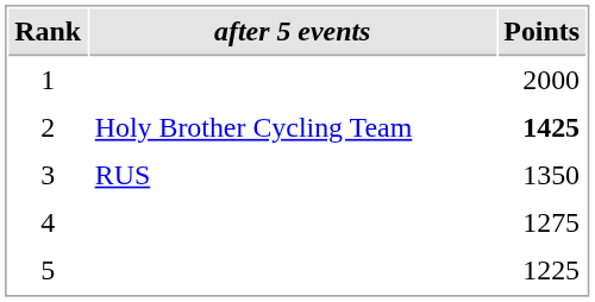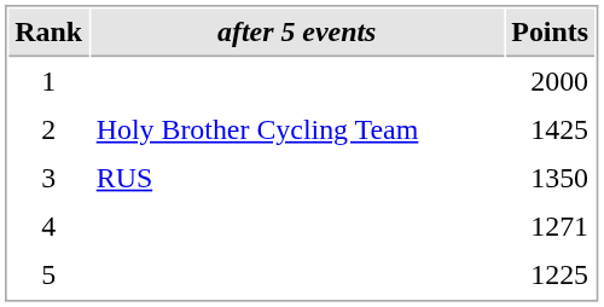2 | Points: bold -> normal
4 | Points: 1275 -> 1271
